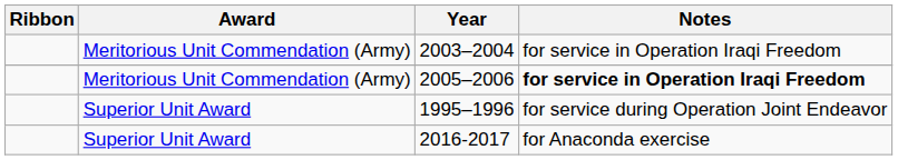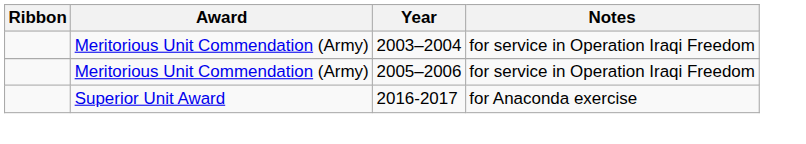2005–2006 | Notes: bold -> normal
- row: Superior Unit Award | 1995–1996 | for service during Operation Joint Endeavor
